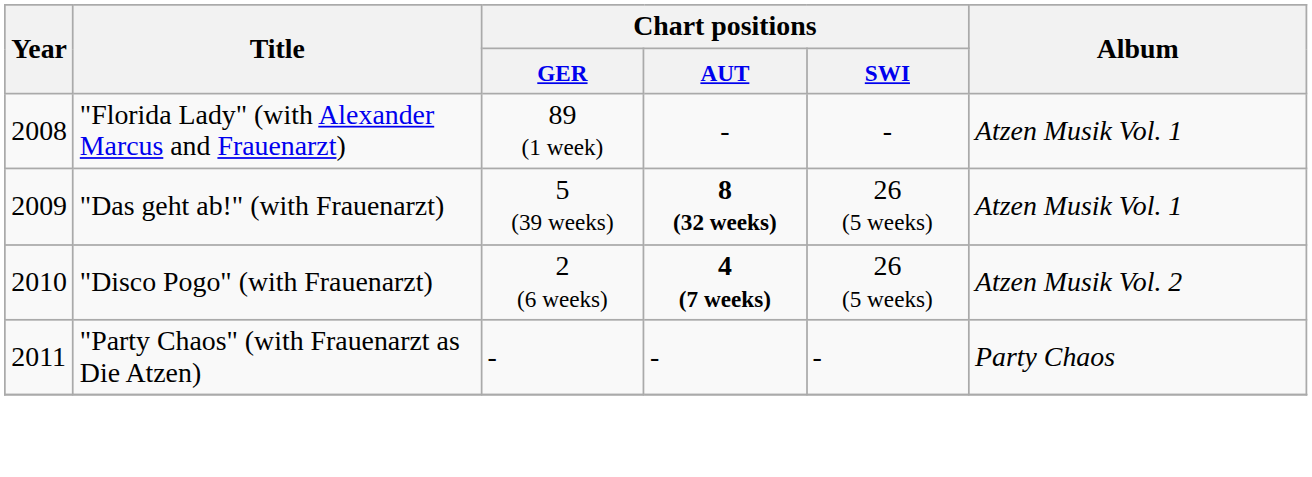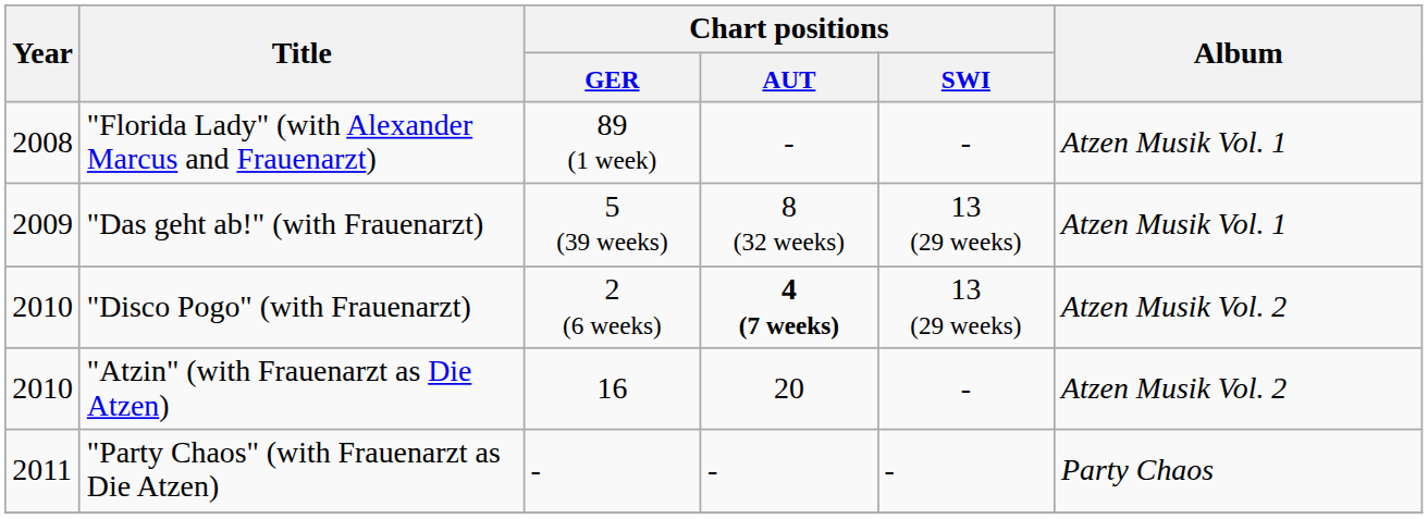"Das geht ab!" (with Frauenarzt) | Chart positions / AUT: bold -> normal
"Das geht ab!" (with Frauenarzt) | Chart positions / SWI: 26 (5 weeks) -> 13 (29 weeks)
"Disco Pogo" (with Frauenarzt) | Chart positions / SWI: 26 (5 weeks) -> 13 (29 weeks)
+ row: 2010 | "Atzin" (with Frauenarzt as Die Atzen) | 16 | 20 | - | Atzen Musik Vol. 2
